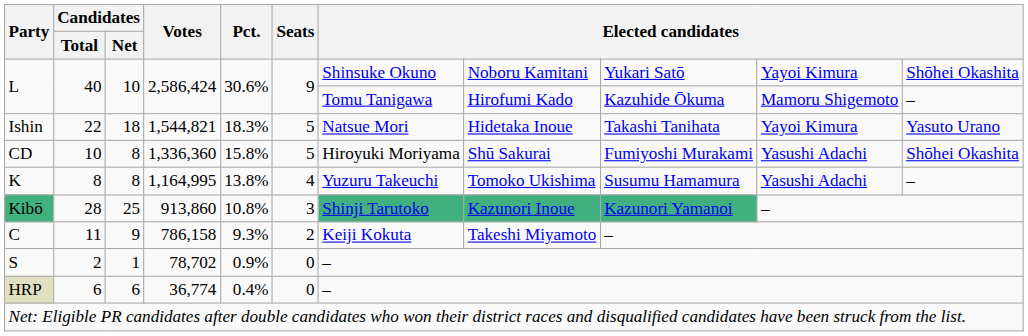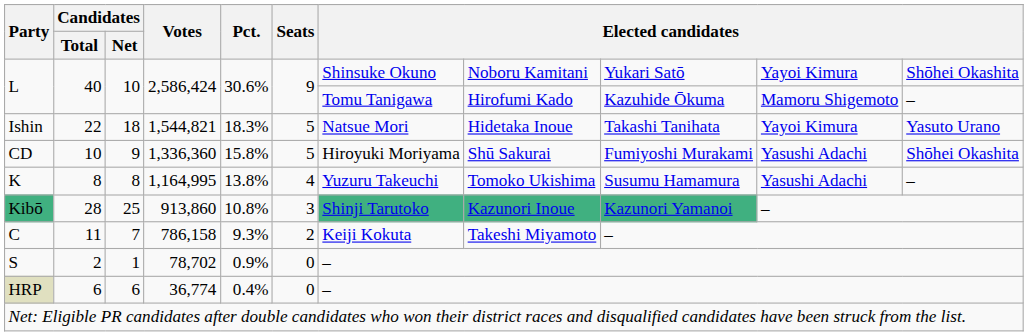CD | Candidates / Net: 8 -> 9
C | Candidates / Net: 9 -> 7
